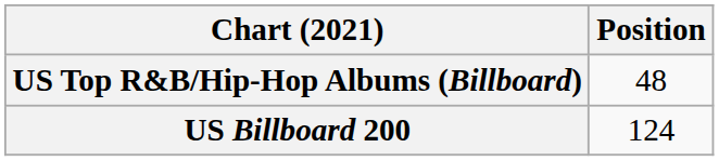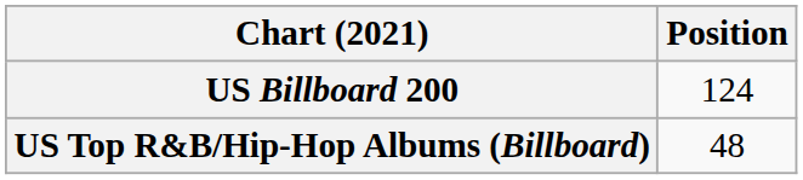rows swapped: US Billboard 200 <-> US Top R&B/Hip-Hop Albums (Billboard)
